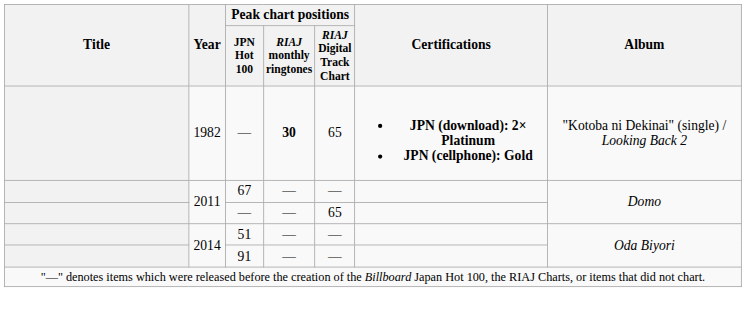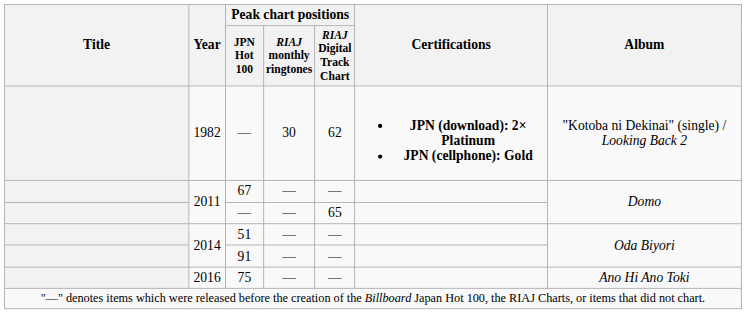1982 / — | Peak chart positions / RIAJ monthly ringtones: bold -> normal
1982 / — | Peak chart positions / RIAJ Digital Track Chart: 65 -> 62
+ row: 2016 | 75 | — | — | Ano Hi Ano Toki
